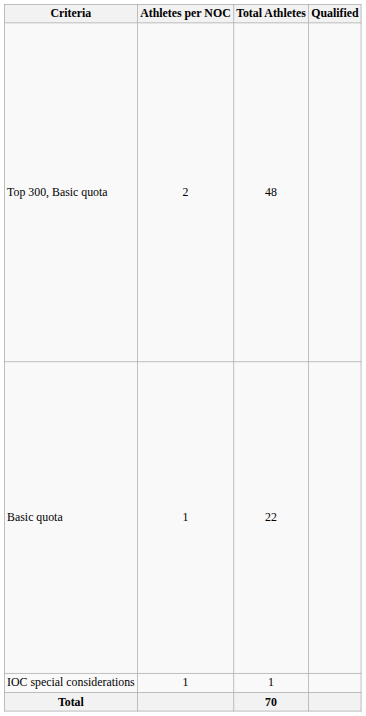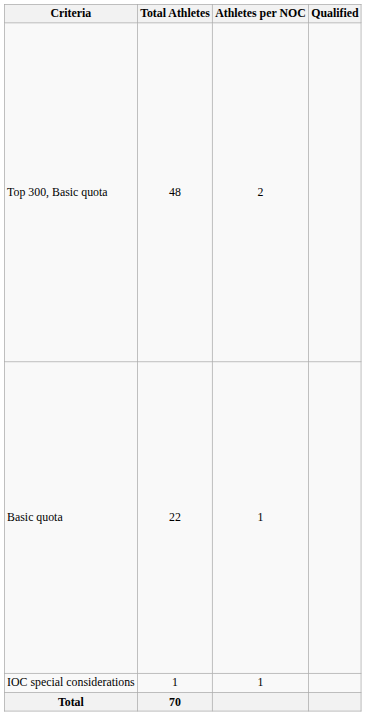columns swapped: Athletes per NOC <-> Total Athletes
